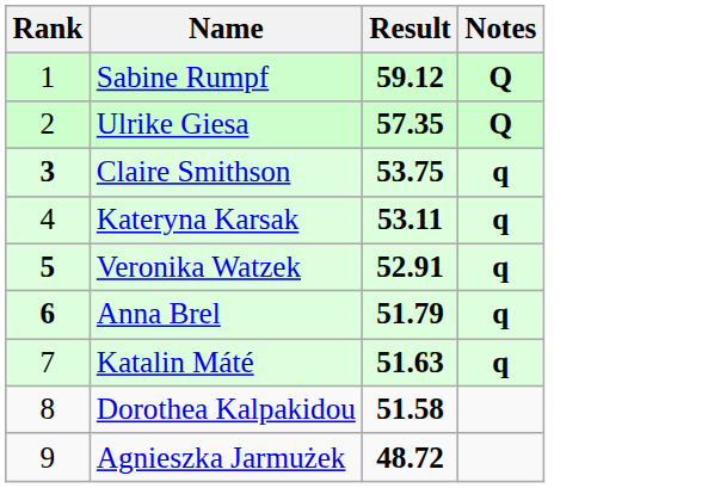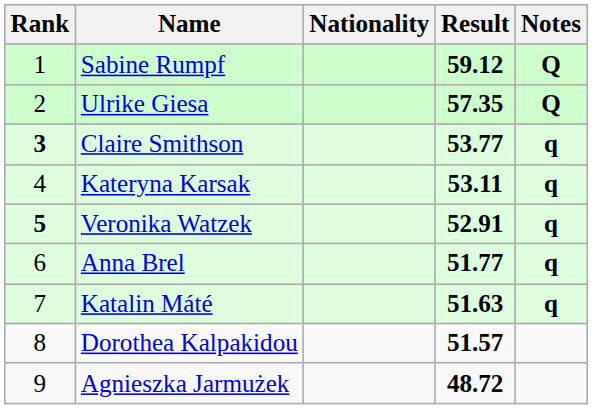+ column: Nationality
Claire Smithson | Result: 53.75 -> 53.77
Anna Brel | Rank: bold -> normal
Anna Brel | Result: 51.79 -> 51.77
Dorothea Kalpakidou | Result: 51.58 -> 51.57
